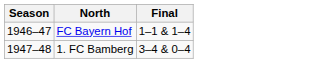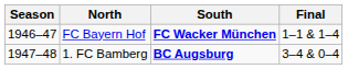+ column: South | FC Wacker München | BC Augsburg
